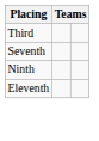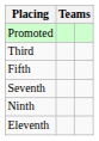+ row: Promoted
+ row: Fifth
